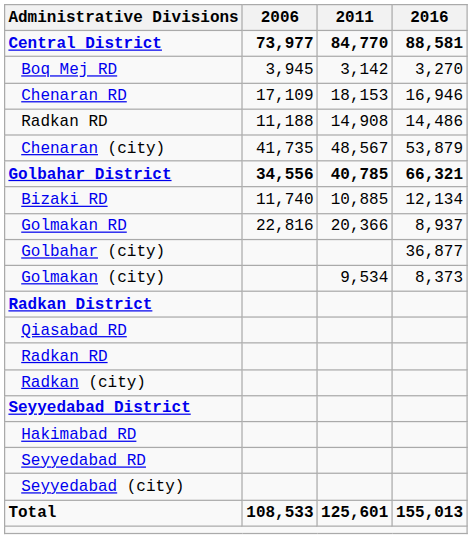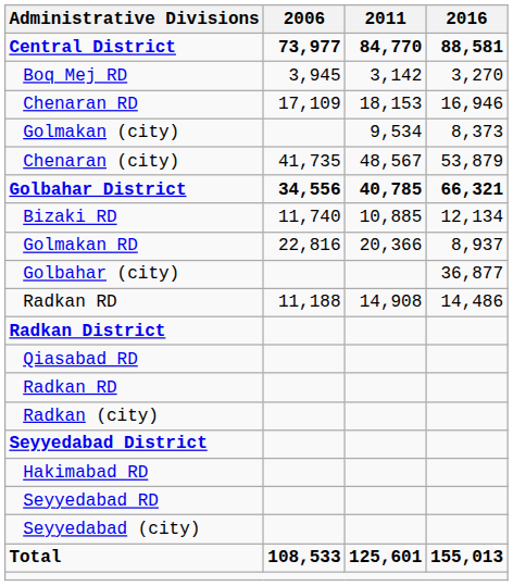rows swapped: Radkan RD / 14,486 <-> Golmakan (city)
